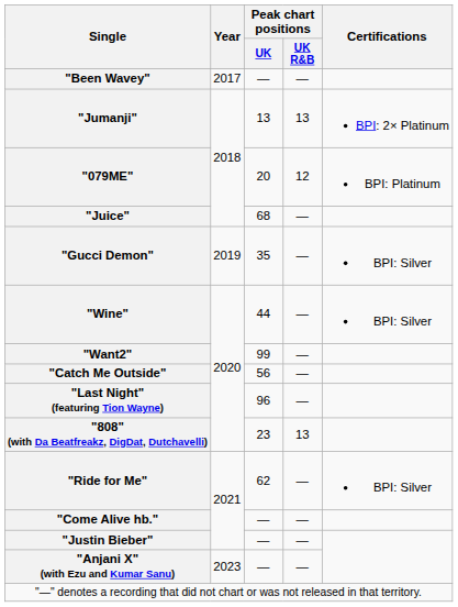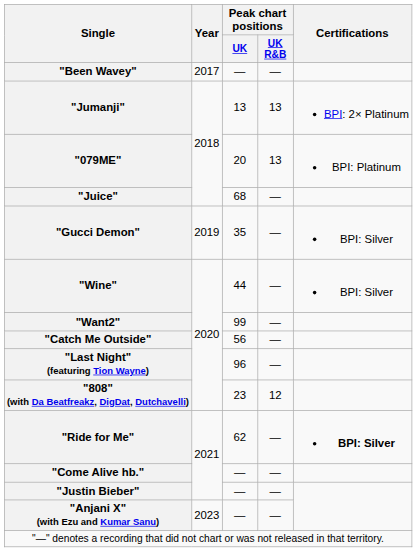"079ME" | Peak chart positions / UK R&B: 12 -> 13
"808" (with Da Beatfreakz, DigDat, Dutchavelli) | Peak chart positions / UK R&B: 13 -> 12
"Ride for Me" | Certifications: normal -> bold
